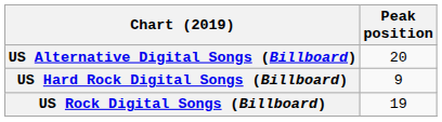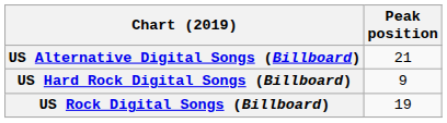US Alternative Digital Songs (Billboard) | Peak position: 20 -> 21
